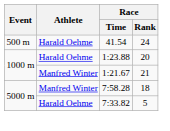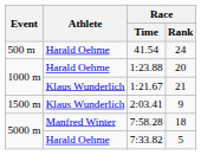1:21.67 | Athlete: Manfred Winter -> Klaus Wunderlich
+ row: 1500 m | Klaus Wunderlich | 2:03.41 | 9
